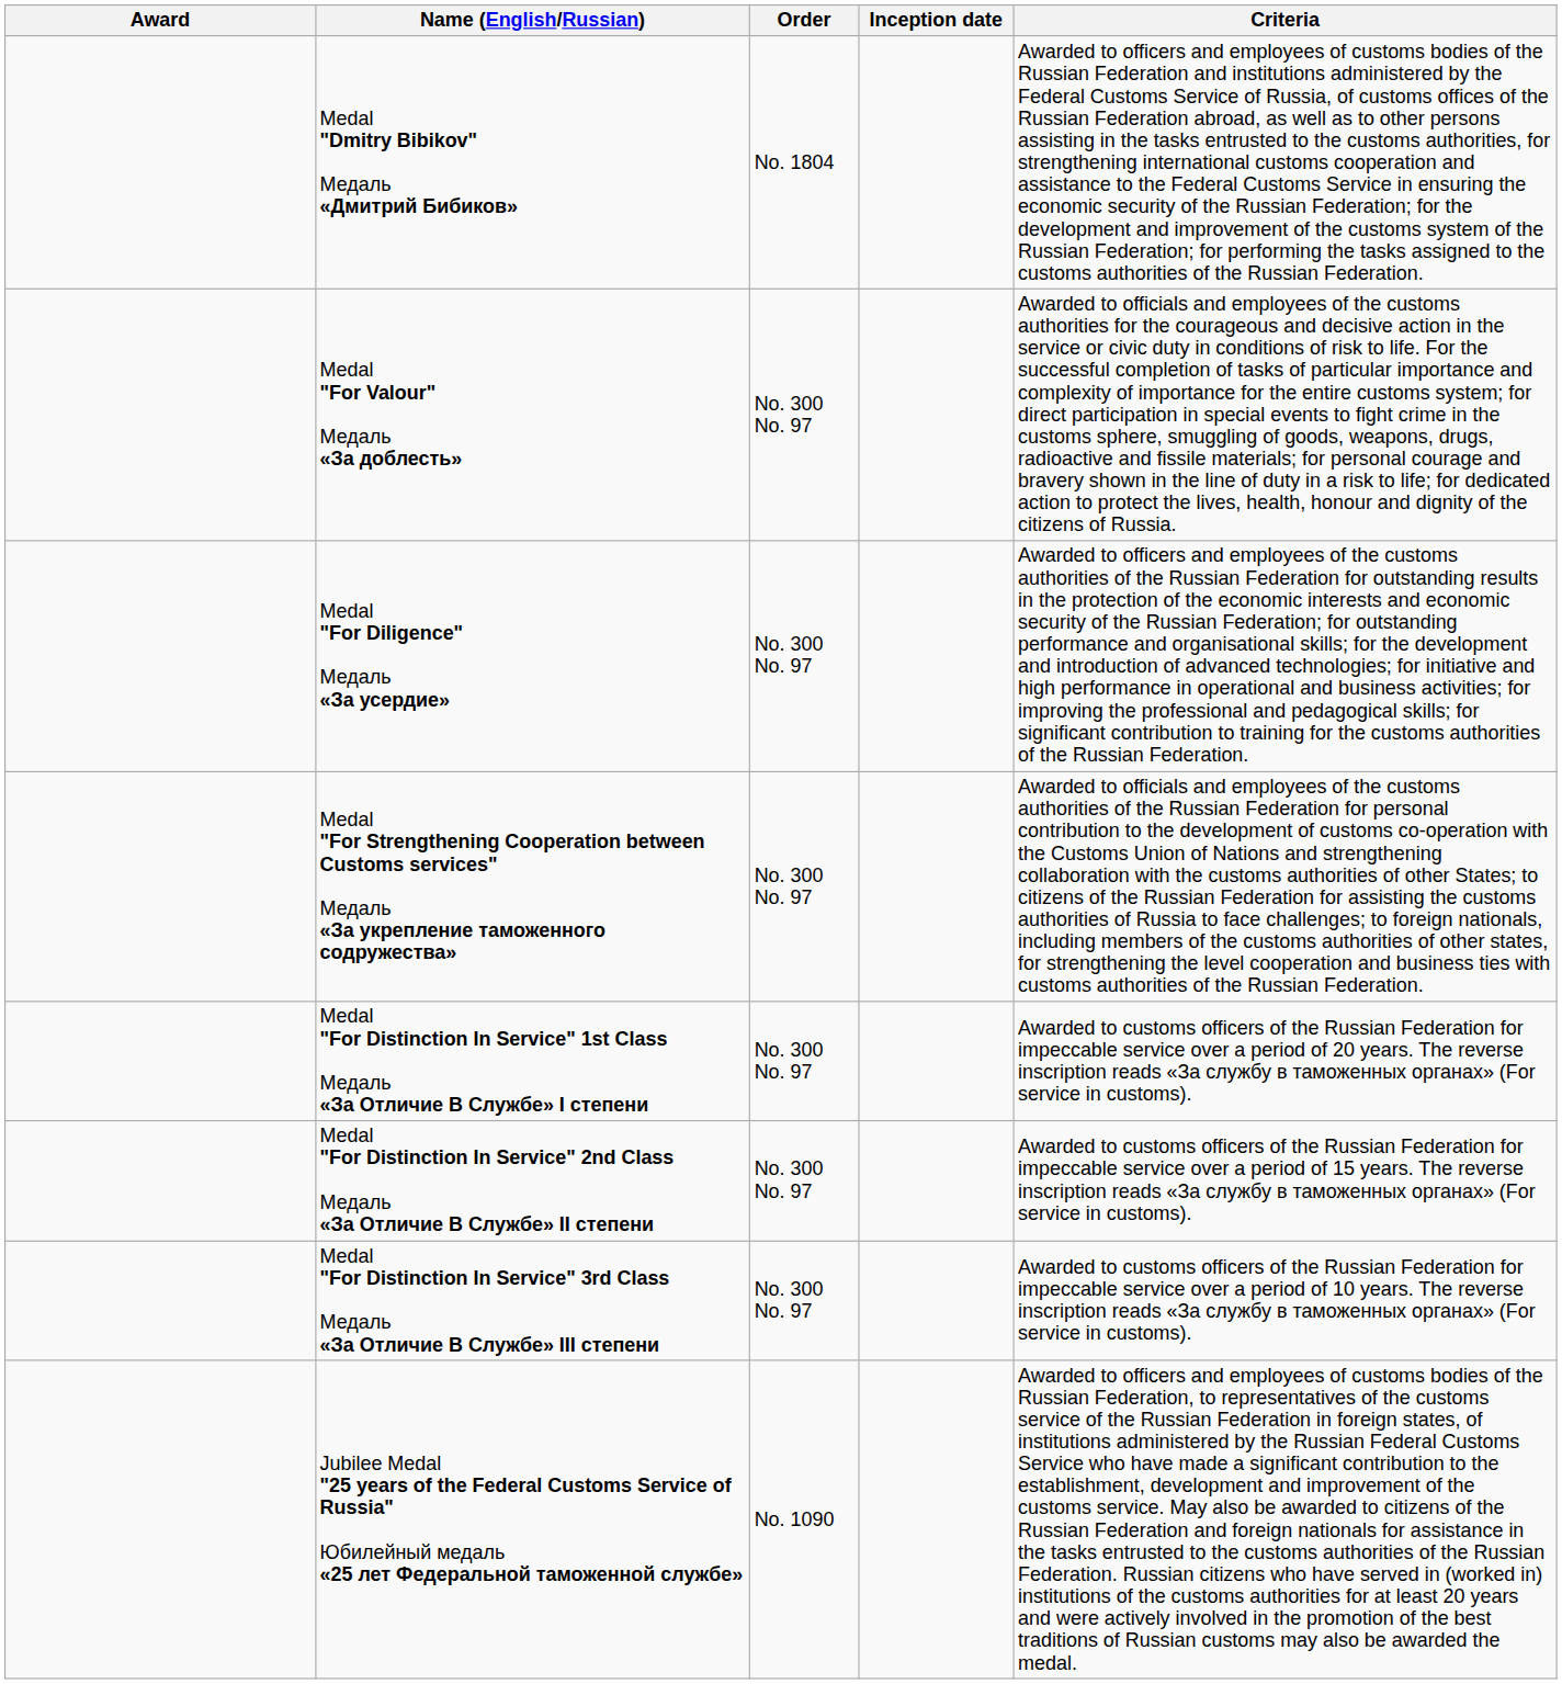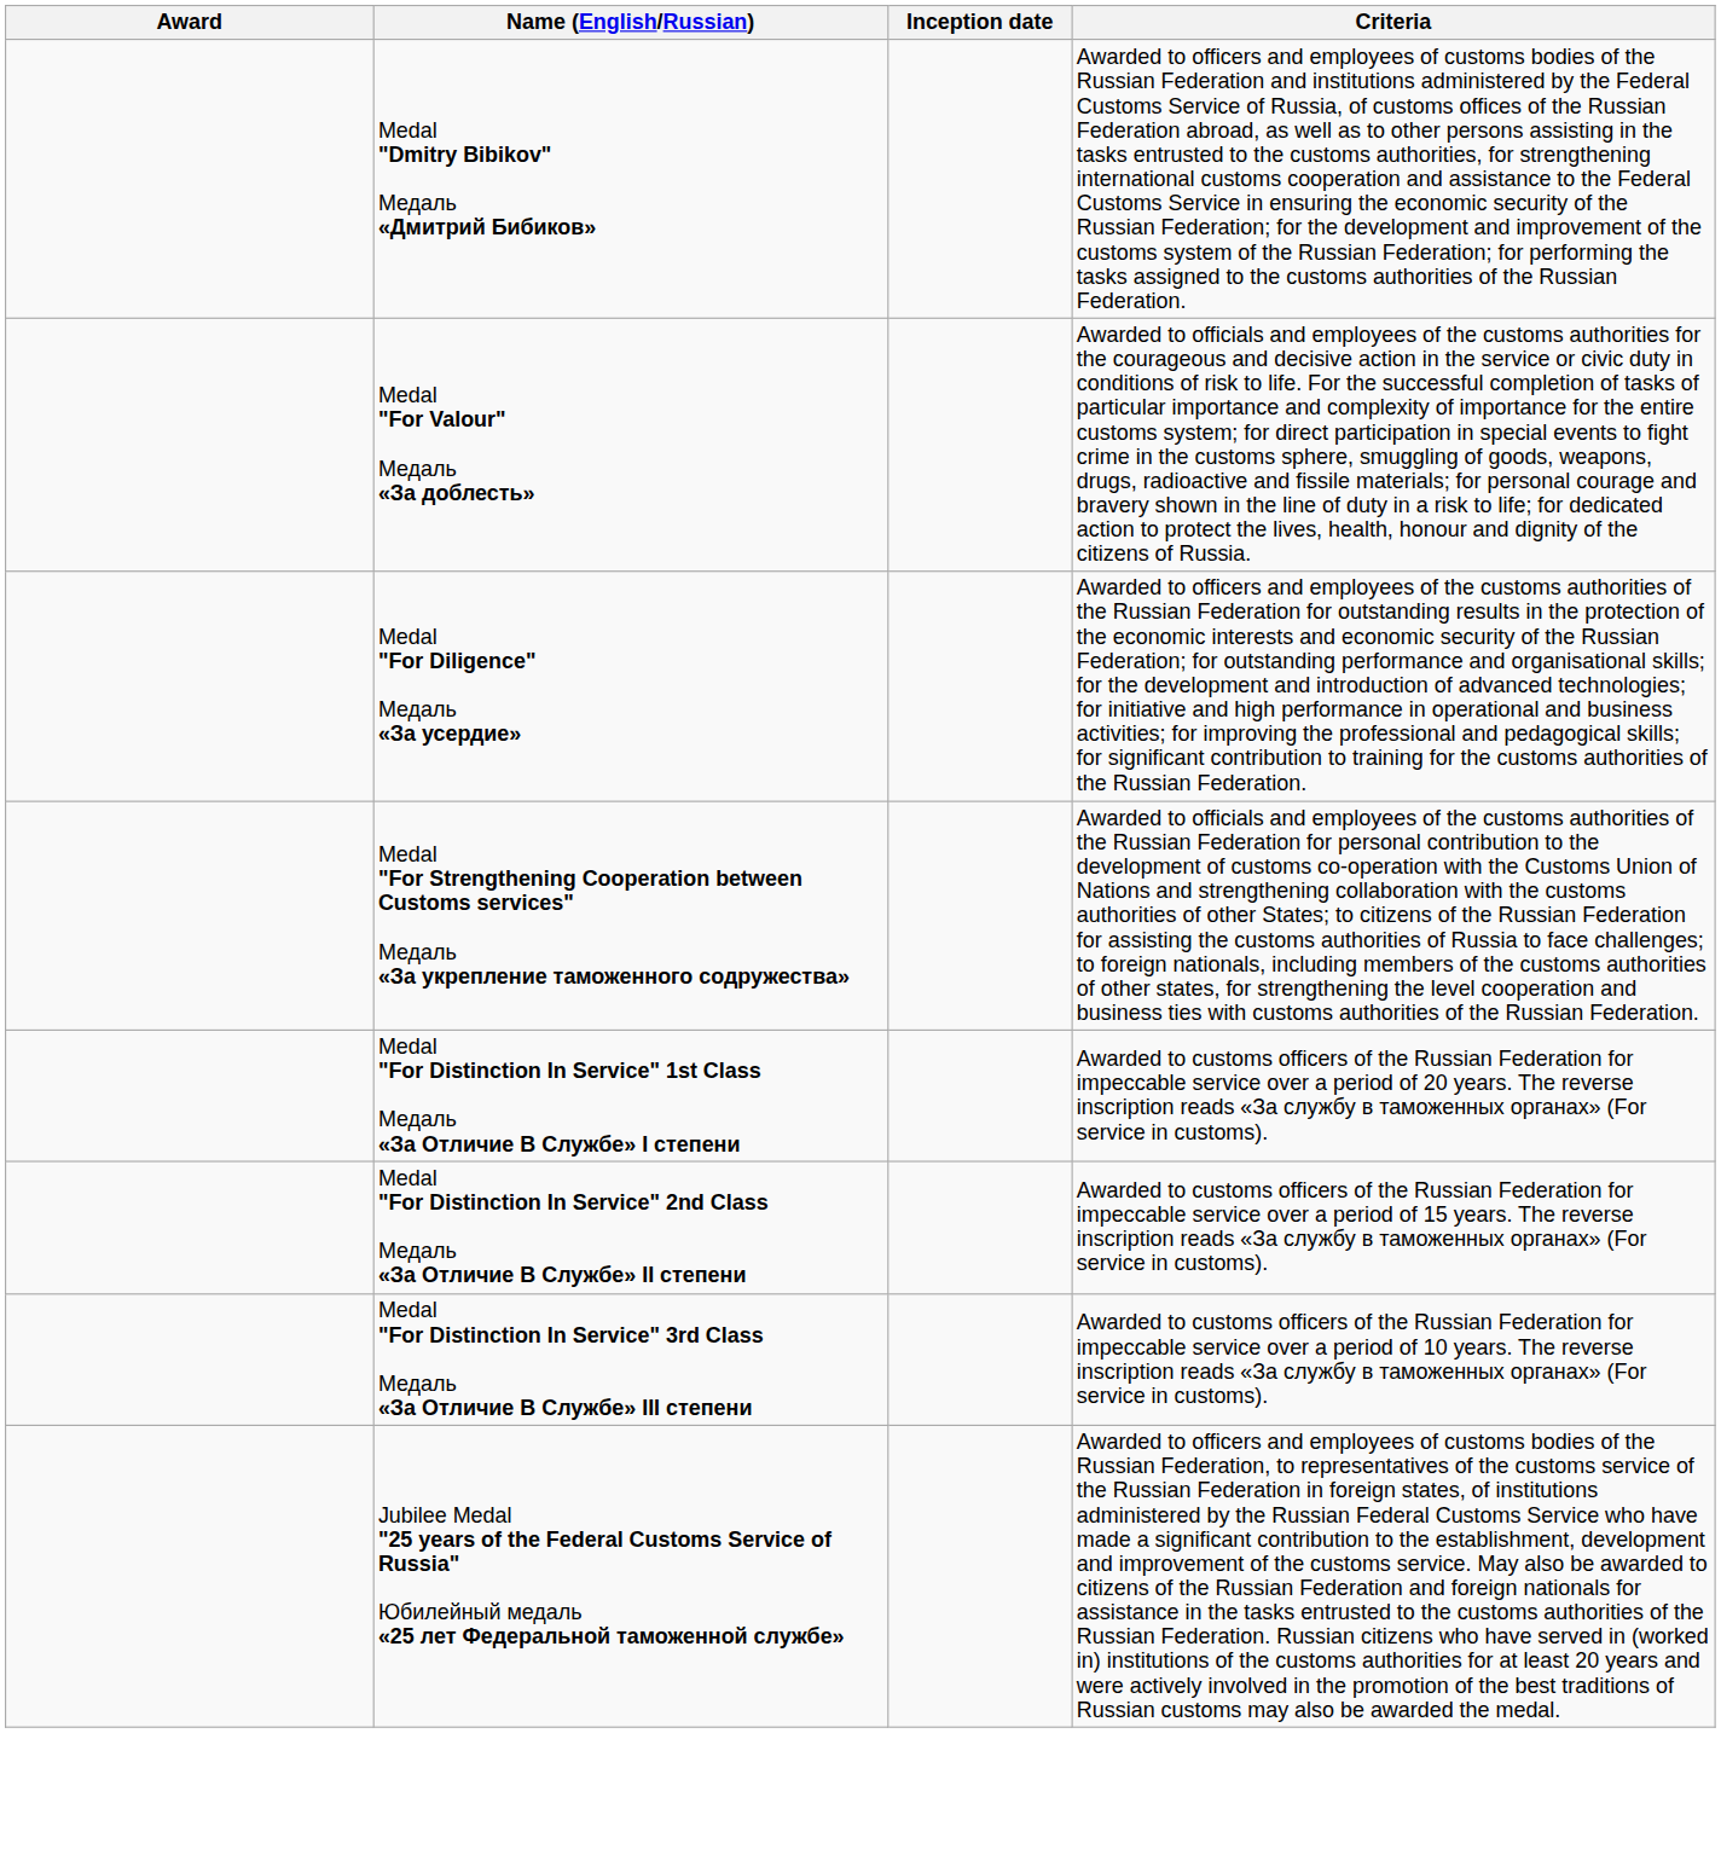- column: Order | No. 1804 | No. 300 No. 97 | No. 300 No. 97 | No. 300 No. 97 | No. 300 No. 97 | No. 300 No. 97 | No. 300 No. 97 | No. 1090
